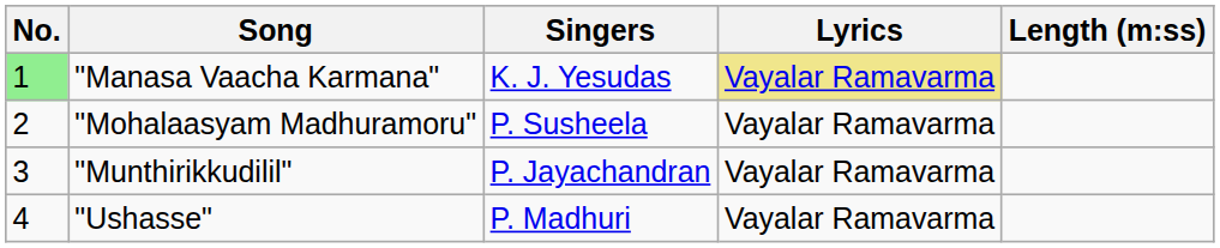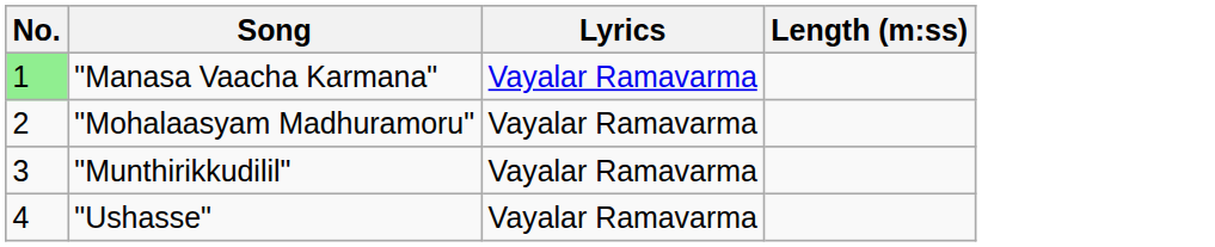- column: Singers | K. J. Yesudas | P. Susheela | P. Jayachandran | P. Madhuri
"Manasa Vaacha Karmana" | Lyrics: khaki background -> no background
